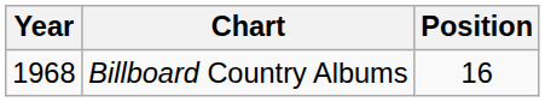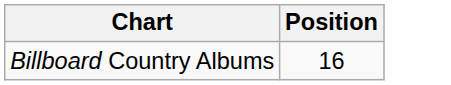- column: Year | 1968
